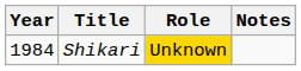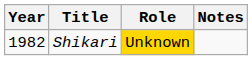Shikari | Year: 1984 -> 1982
